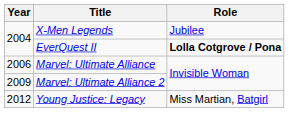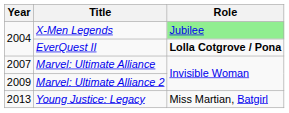X-Men Legends | Role: no background -> lightgreen background
Marvel: Ultimate Alliance | Year: 2006 -> 2007
Young Justice: Legacy | Year: 2012 -> 2013
